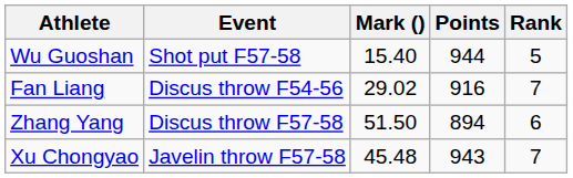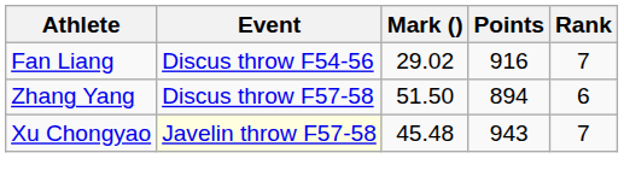- row: Wu Guoshan | Shot put F57-58 | 15.40 | 944 | 5
Xu Chongyao | Event: no background -> lightyellow background
